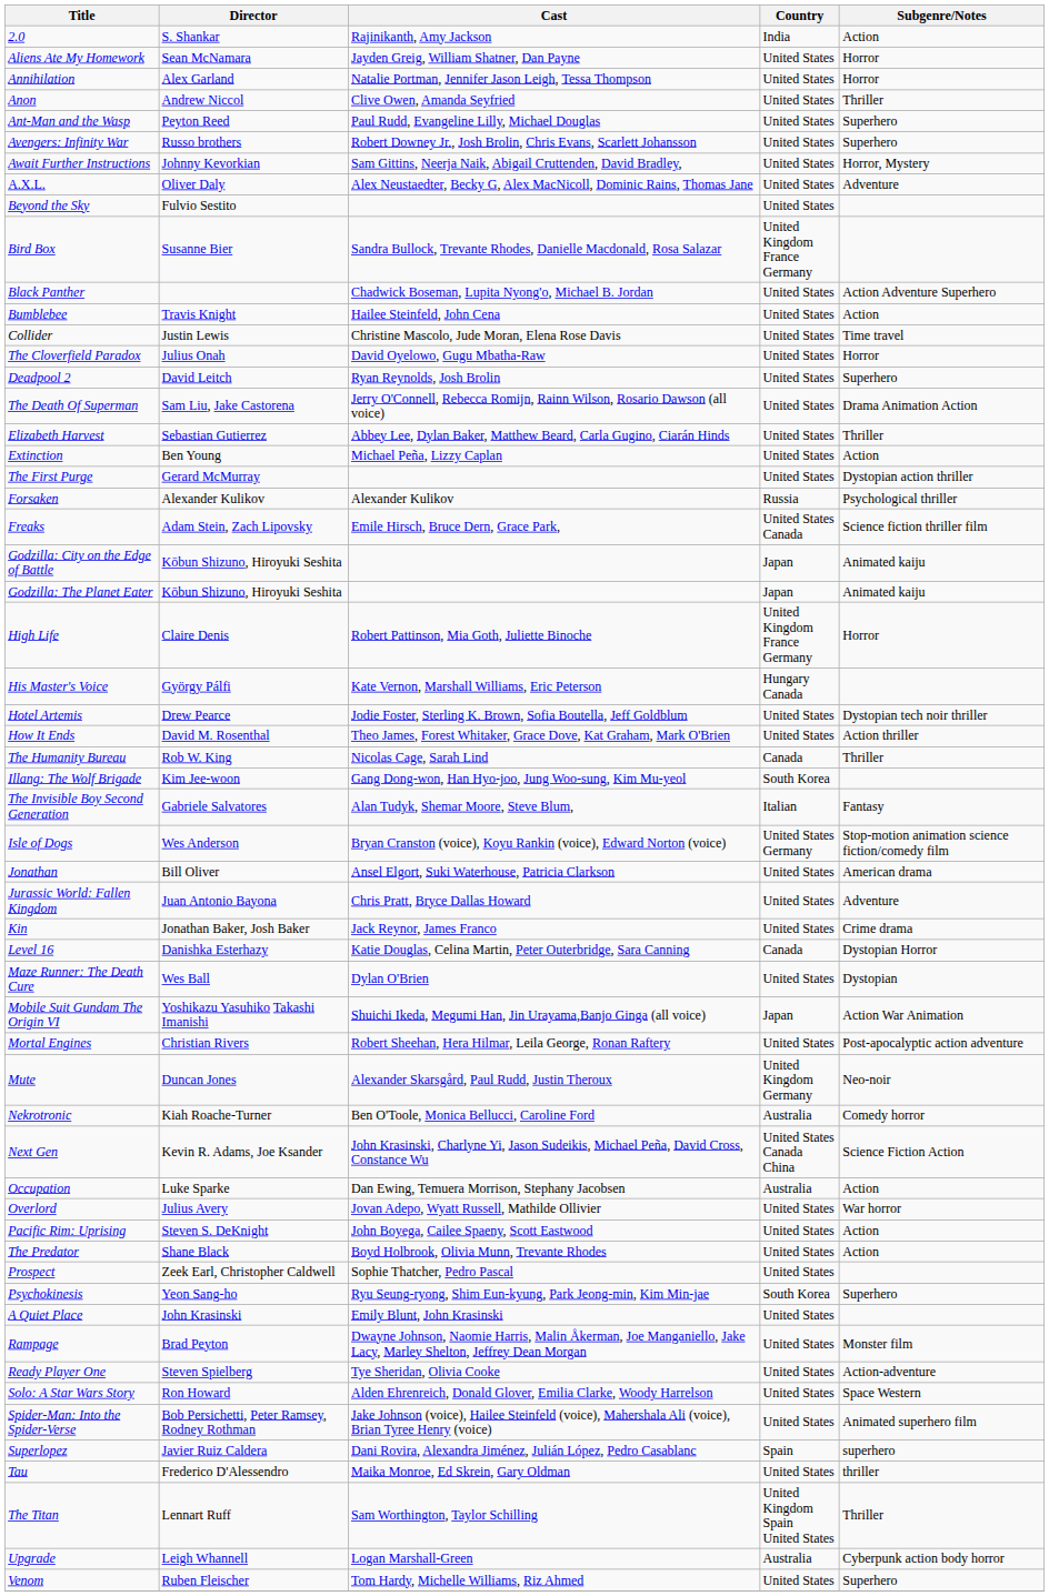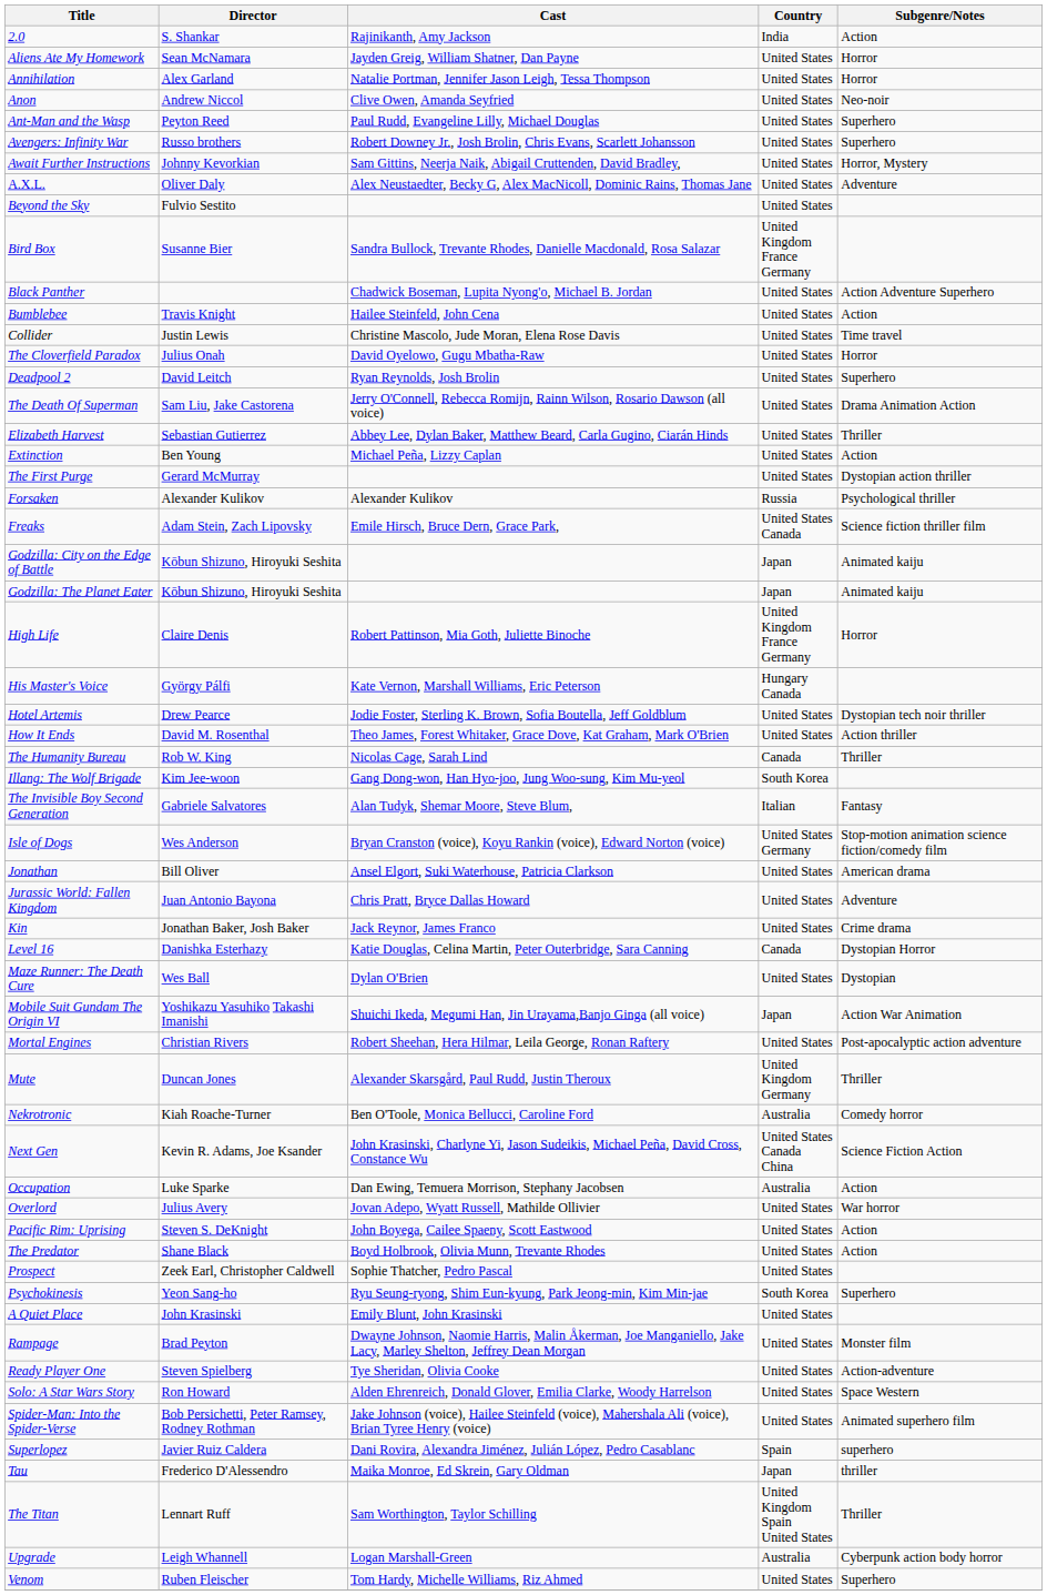Anon | Subgenre/Notes: Thriller -> Neo-noir
Mute | Subgenre/Notes: Neo-noir -> Thriller
Tau | Country: United States -> Japan
